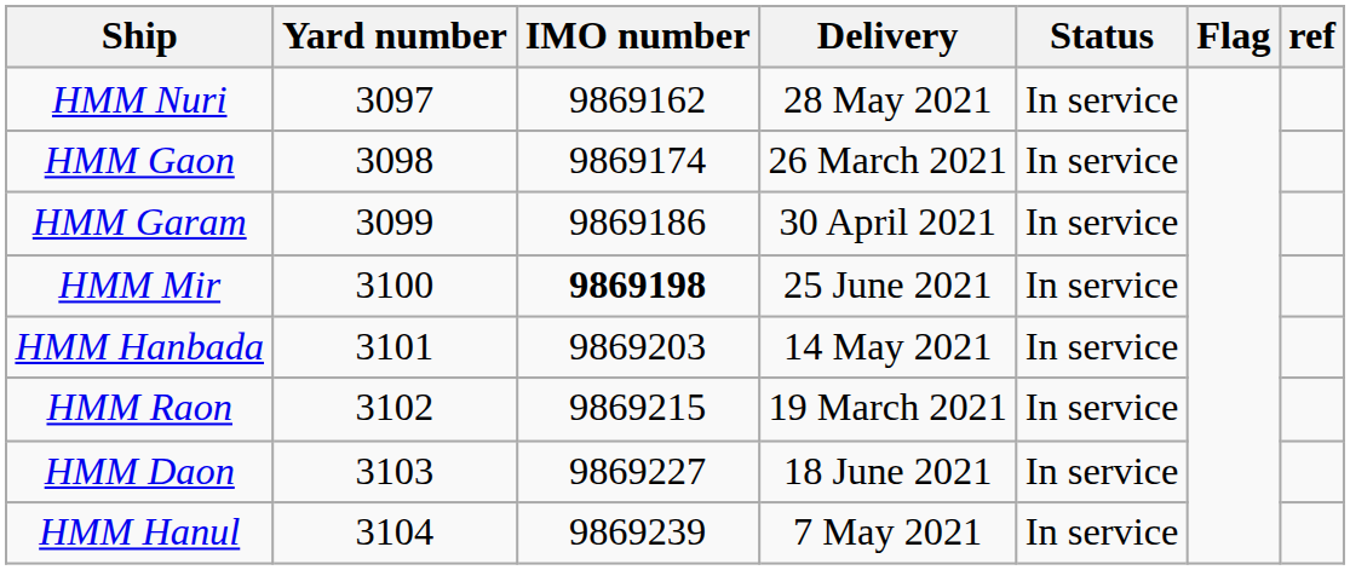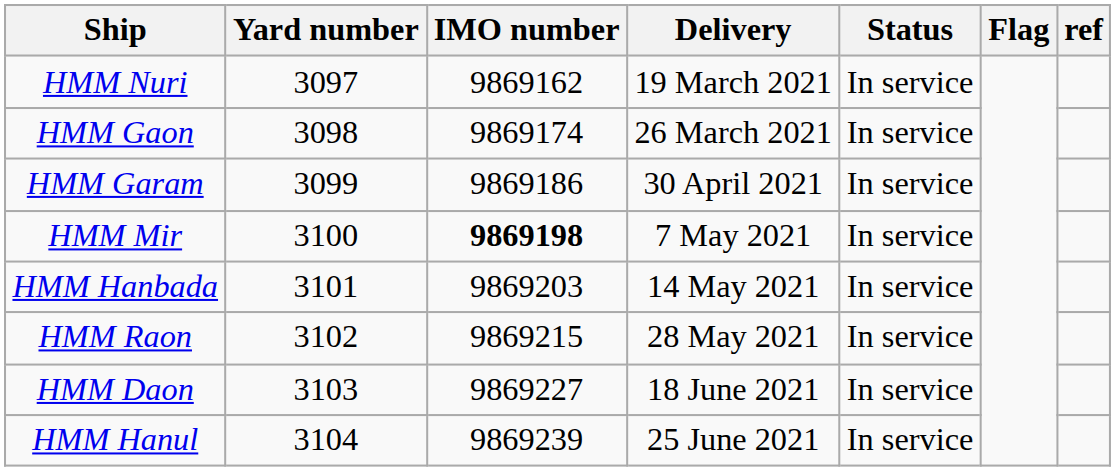HMM Nuri | Delivery: 28 May 2021 -> 19 March 2021
HMM Mir | Delivery: 25 June 2021 -> 7 May 2021
HMM Raon | Delivery: 19 March 2021 -> 28 May 2021
HMM Hanul | Delivery: 7 May 2021 -> 25 June 2021
